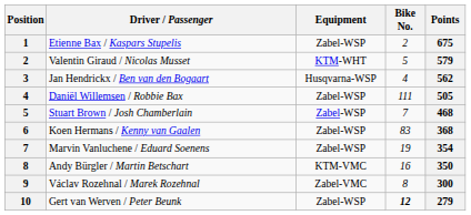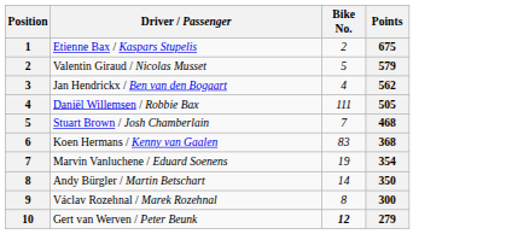- column: Equipment | Zabel-WSP | KTM-WHT | Husqvarna-WSP | Zabel-WSP | Zabel-WSP | Zabel-WSP | Zabel-WSP | KTM-VMC | Zabel-VMC | Zabel-WSP
Andy Bürgler / Martin Betschart | Bike No.: 16 -> 14
